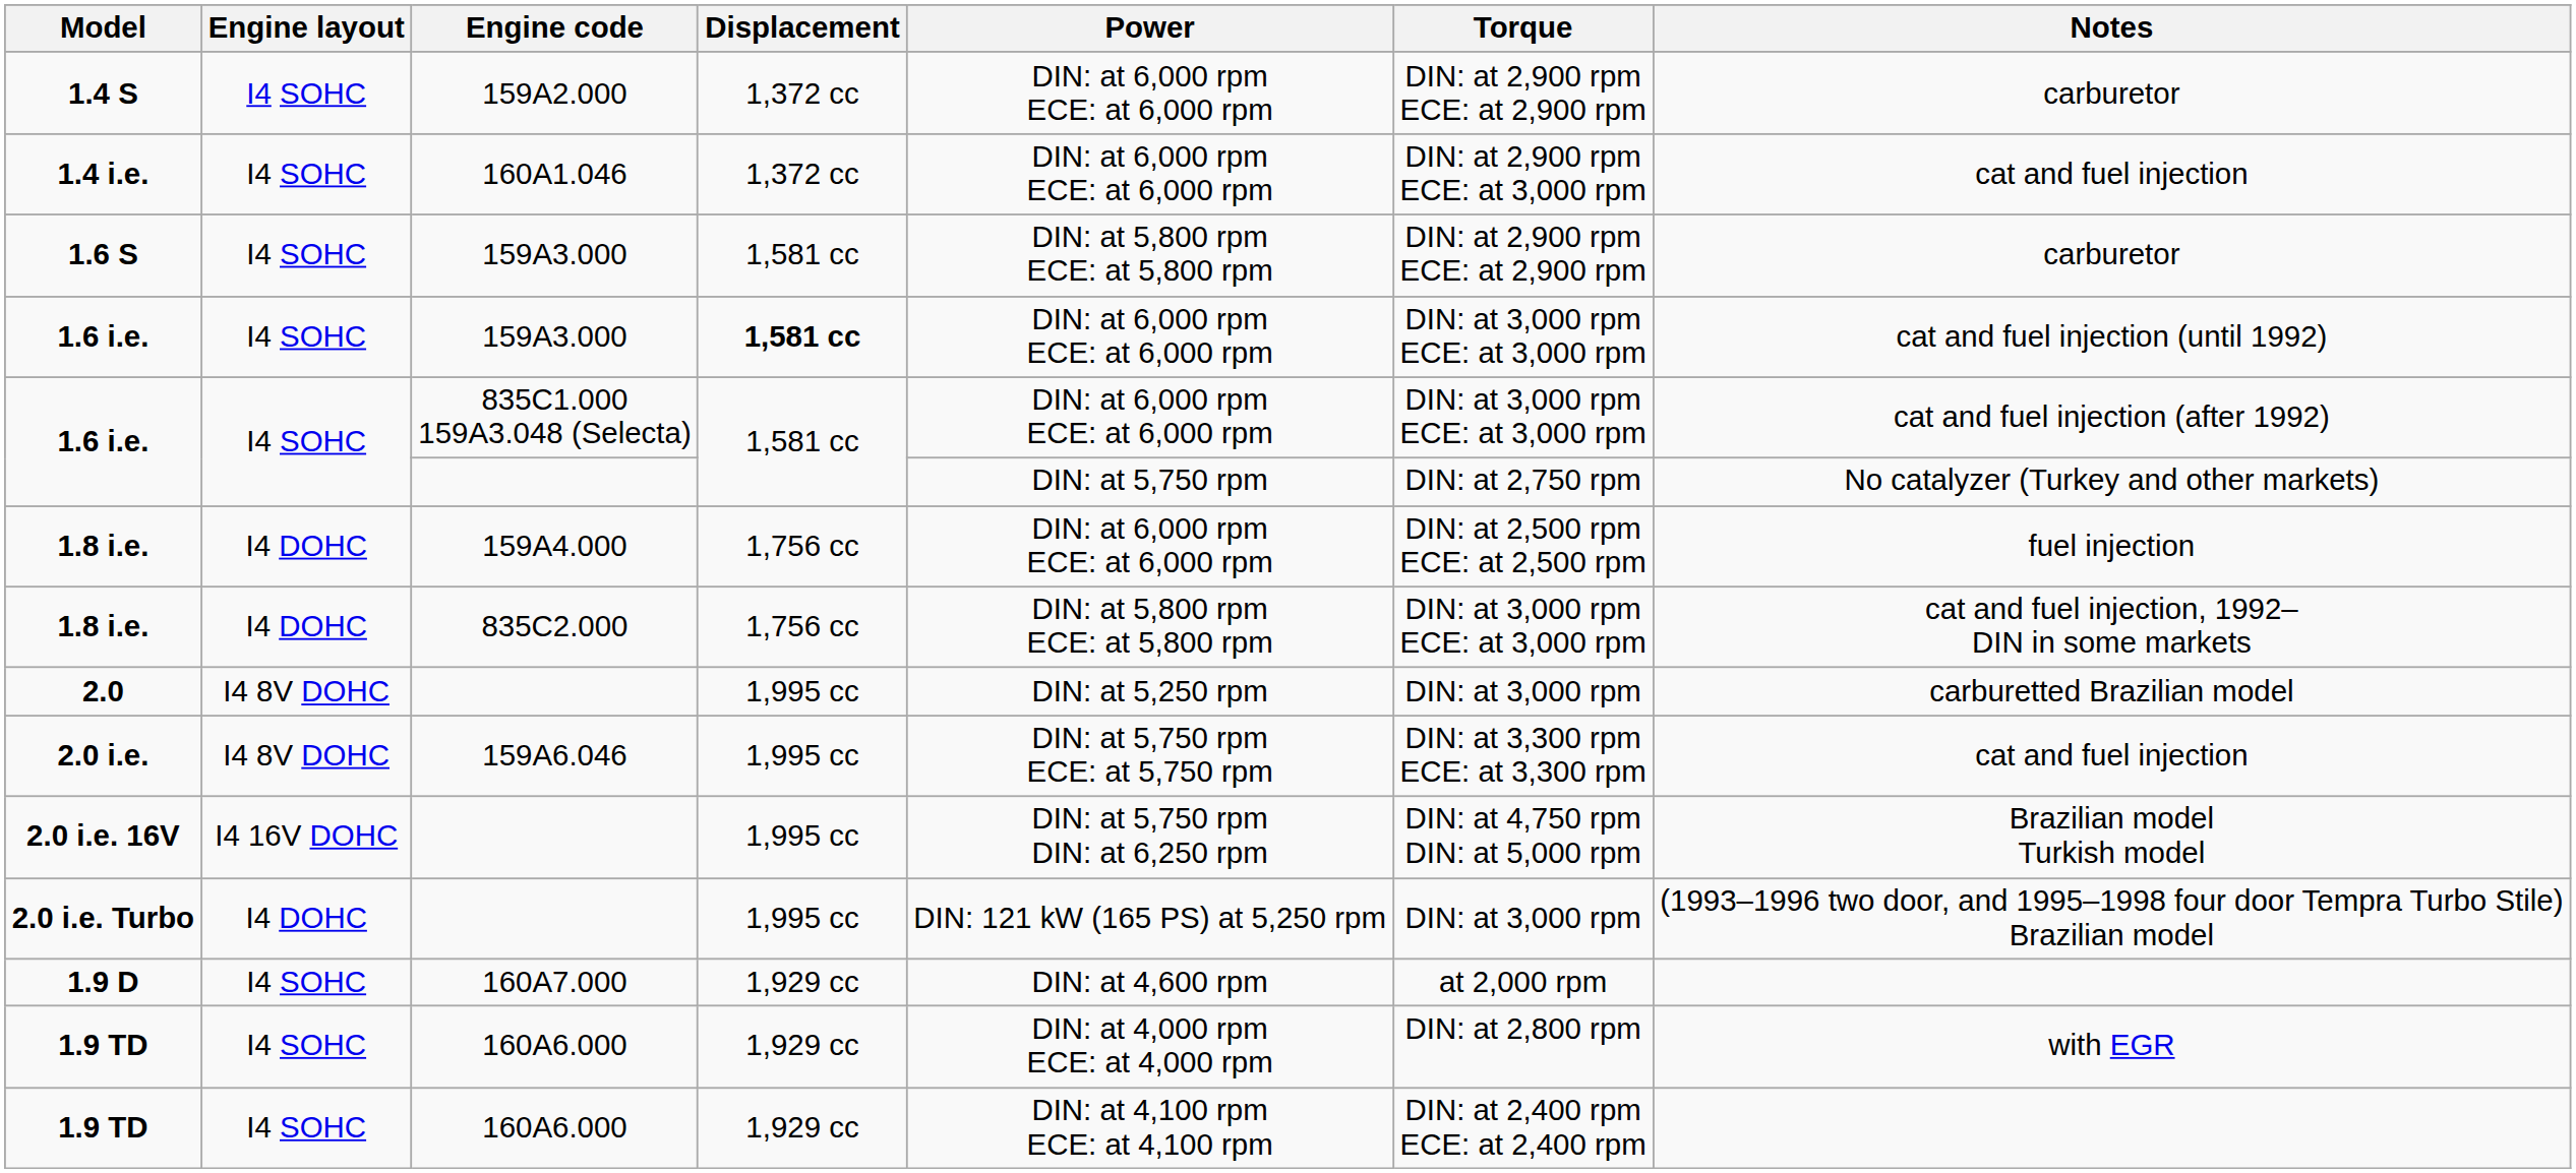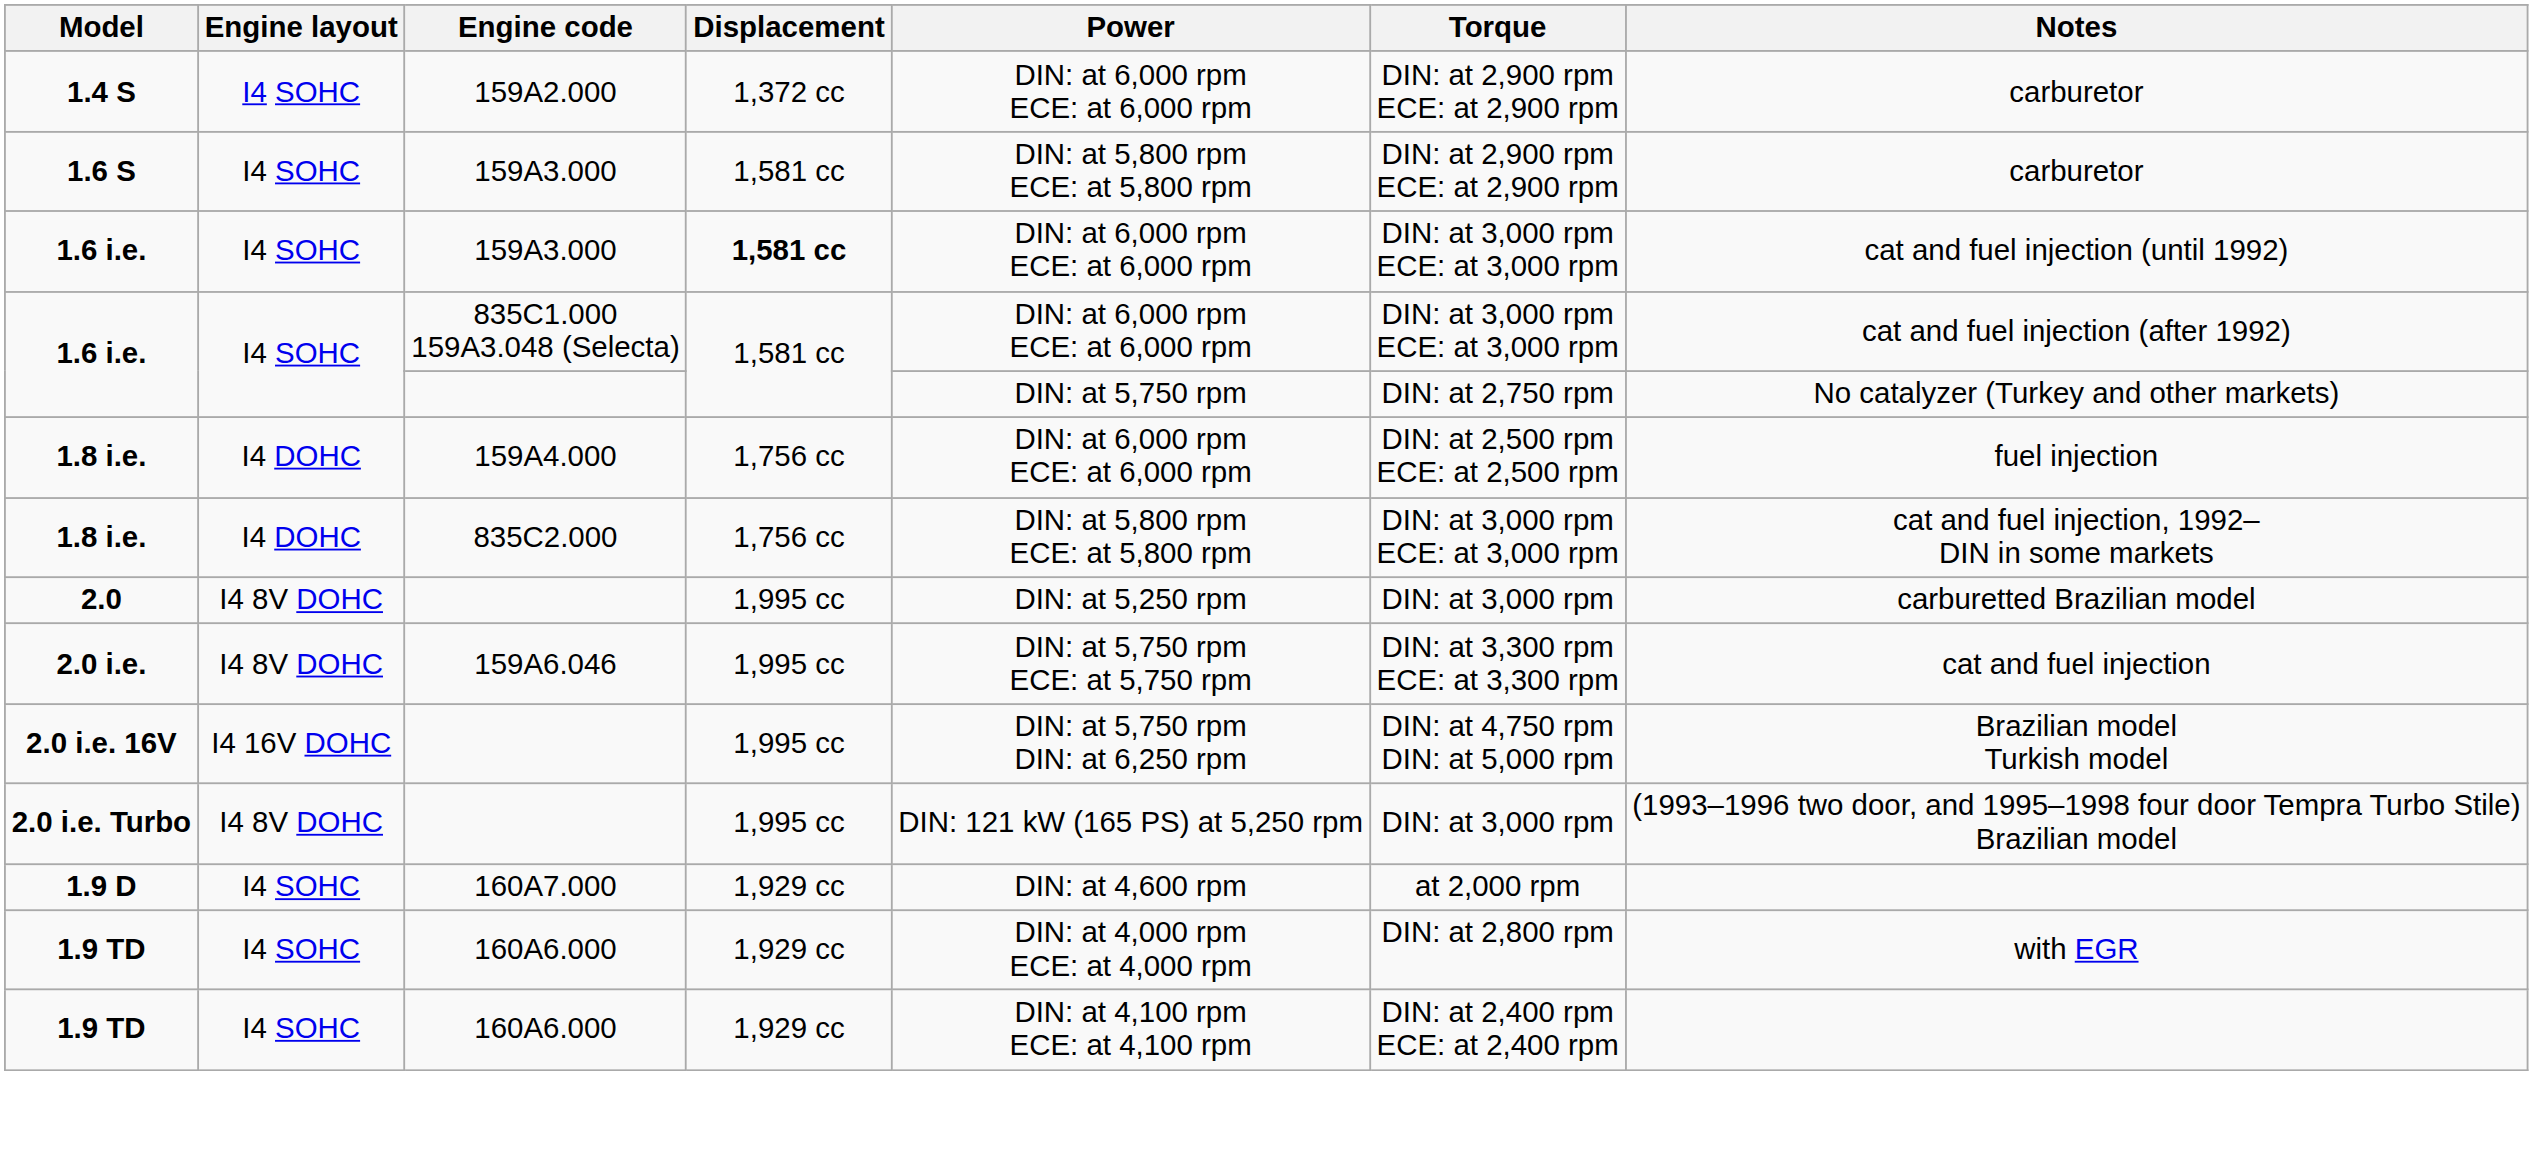- row: 1.4 i.e. | I4 SOHC | 160A1.046 | 1,372 cc | DIN: at 6,000 rpm ECE: at 6,000 rpm | DIN: at 2,900 rpm ECE: at 3,000 rpm | cat and fuel injection
2.0 i.e. Turbo | Engine layout: I4 DOHC -> I4 8V DOHC
